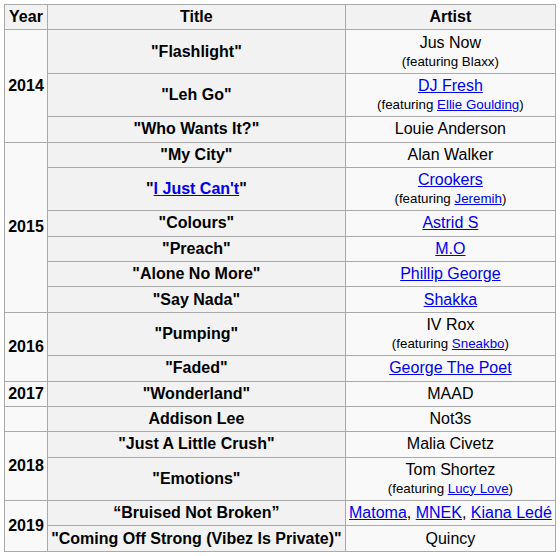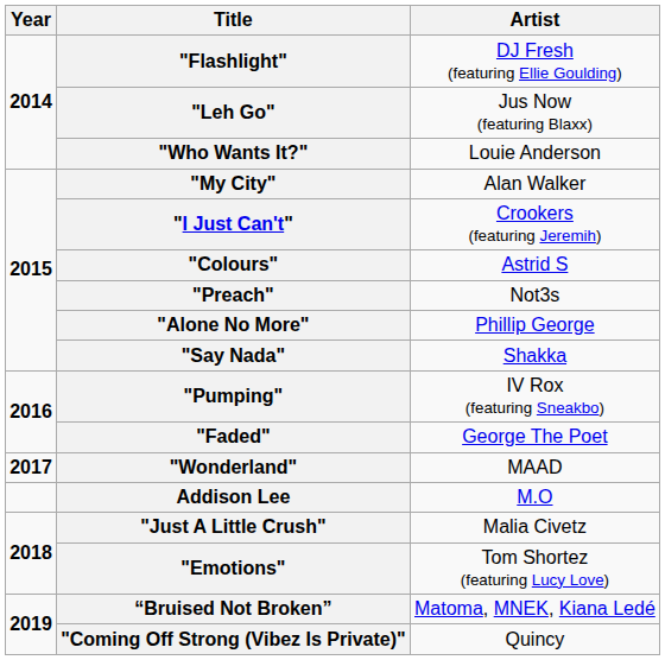"Flashlight" | Artist: Jus Now (featuring Blaxx) -> DJ Fresh (featuring Ellie Goulding)
"Leh Go" | Artist: DJ Fresh (featuring Ellie Goulding) -> Jus Now (featuring Blaxx)
"Preach" | Artist: M.O -> Not3s
Addison Lee | Artist: Not3s -> M.O
